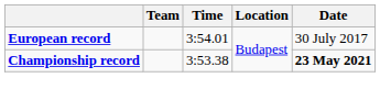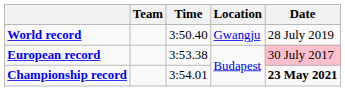+ row: World record | 3:50.40 | Gwangju | 28 July 2019
European record | Time: 3:54.01 -> 3:53.38
European record | Date: no background -> pink background
Championship record | Time: 3:53.38 -> 3:54.01
